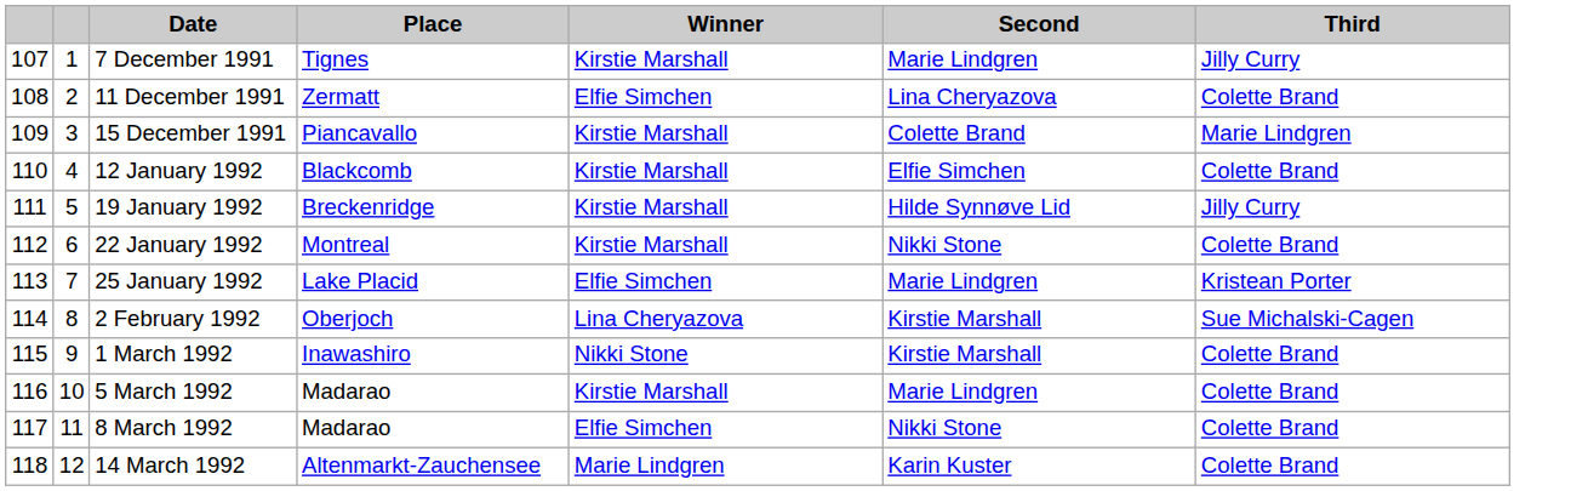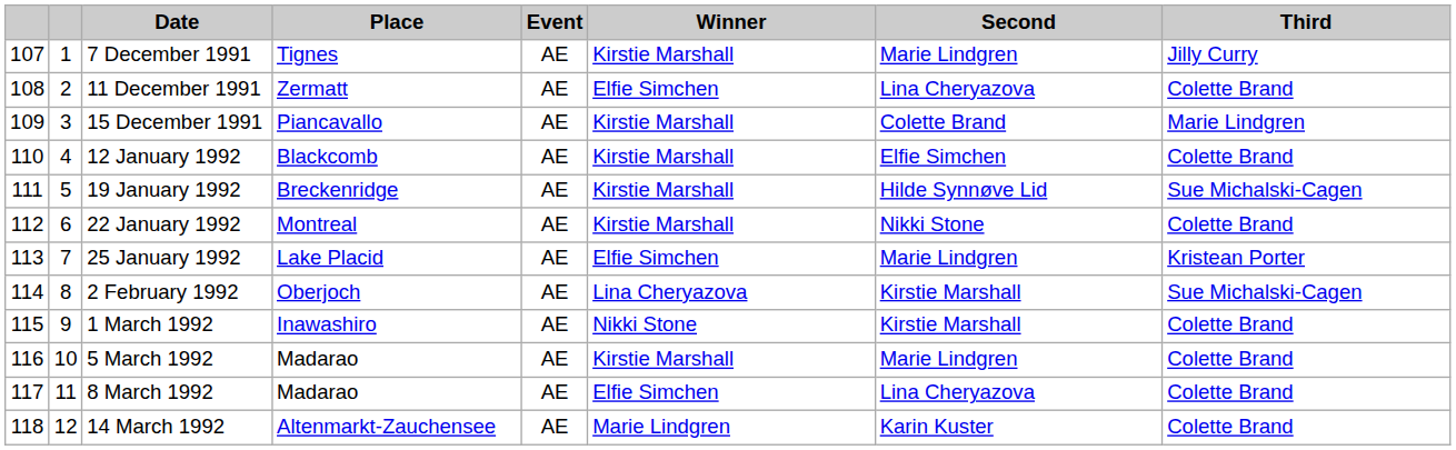+ column: Event | AE | AE | AE | AE | AE | AE | AE | AE | AE | AE | AE | AE
19 January 1992 | Third: Jilly Curry -> Sue Michalski-Cagen
8 March 1992 | Second: Nikki Stone -> Lina Cheryazova
